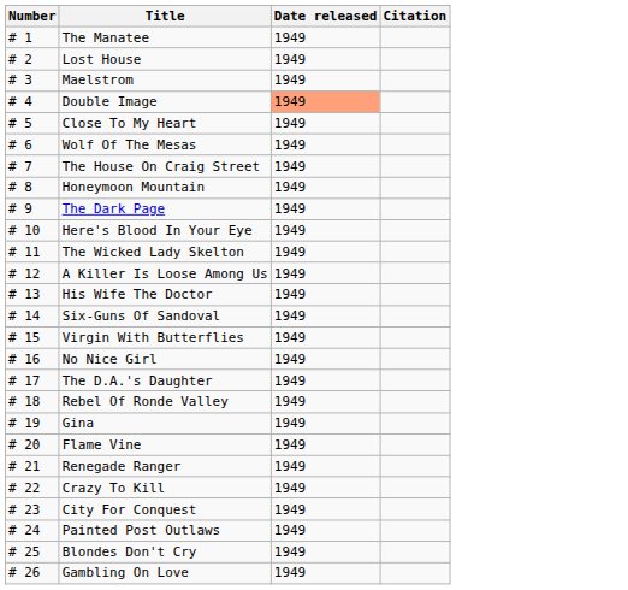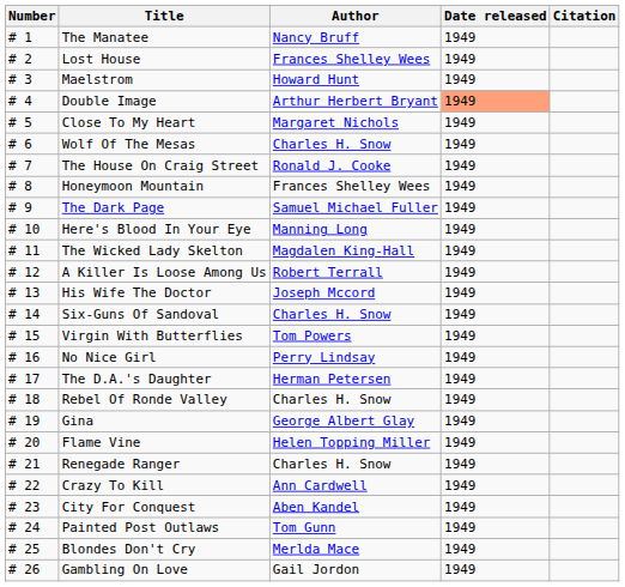+ column: Author | Nancy Bruff | Frances Shelley Wees | Howard Hunt | Arthur Herbert Bryant | Margaret Nichols | Charles H. Snow | Ronald J. Cooke | Frances Shelley Wees | Samuel Michael Fuller | Manning Long | Magdalen King-Hall | Robert Terrall | Joseph Mccord | Charles H. Snow | Tom Powers | Perry Lindsay | Herman Petersen | Charles H. Snow | George Albert Glay | Helen Topping Miller | Charles H. Snow | Ann Cardwell | Aben Kandel | Tom Gunn | Merlda Mace | Gail Jordon
